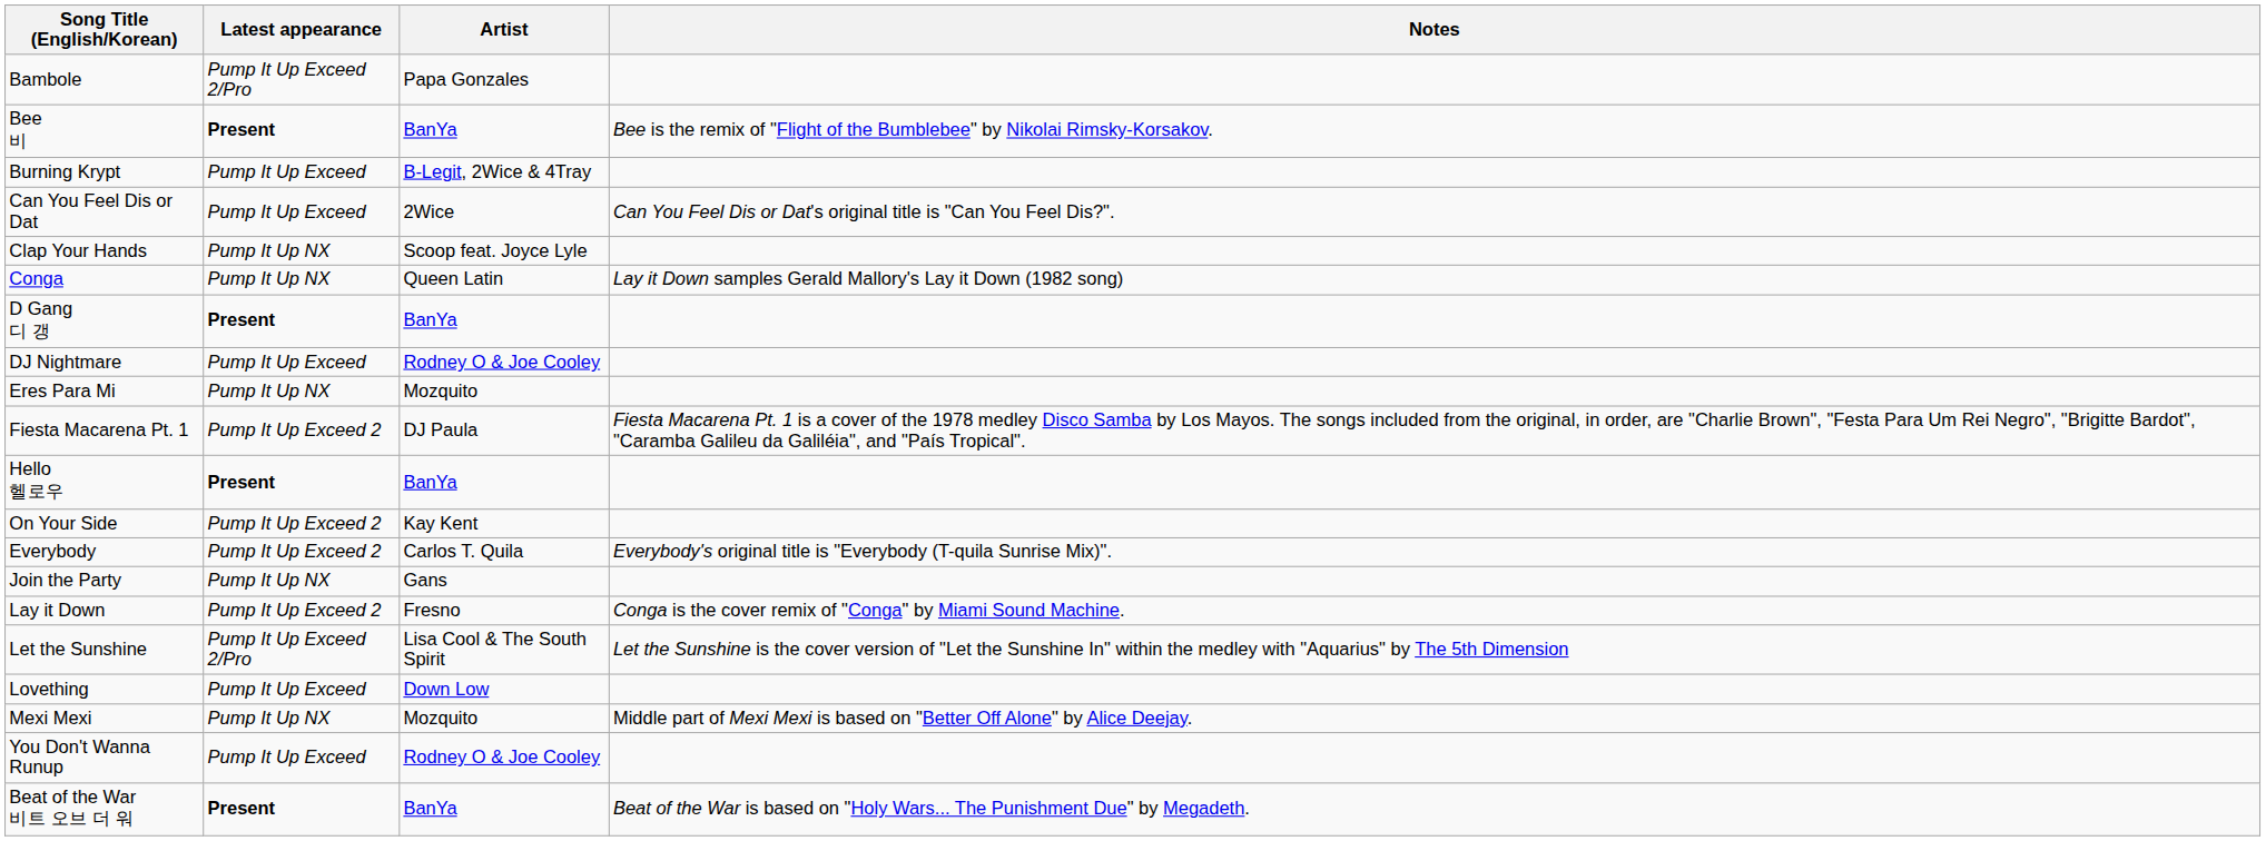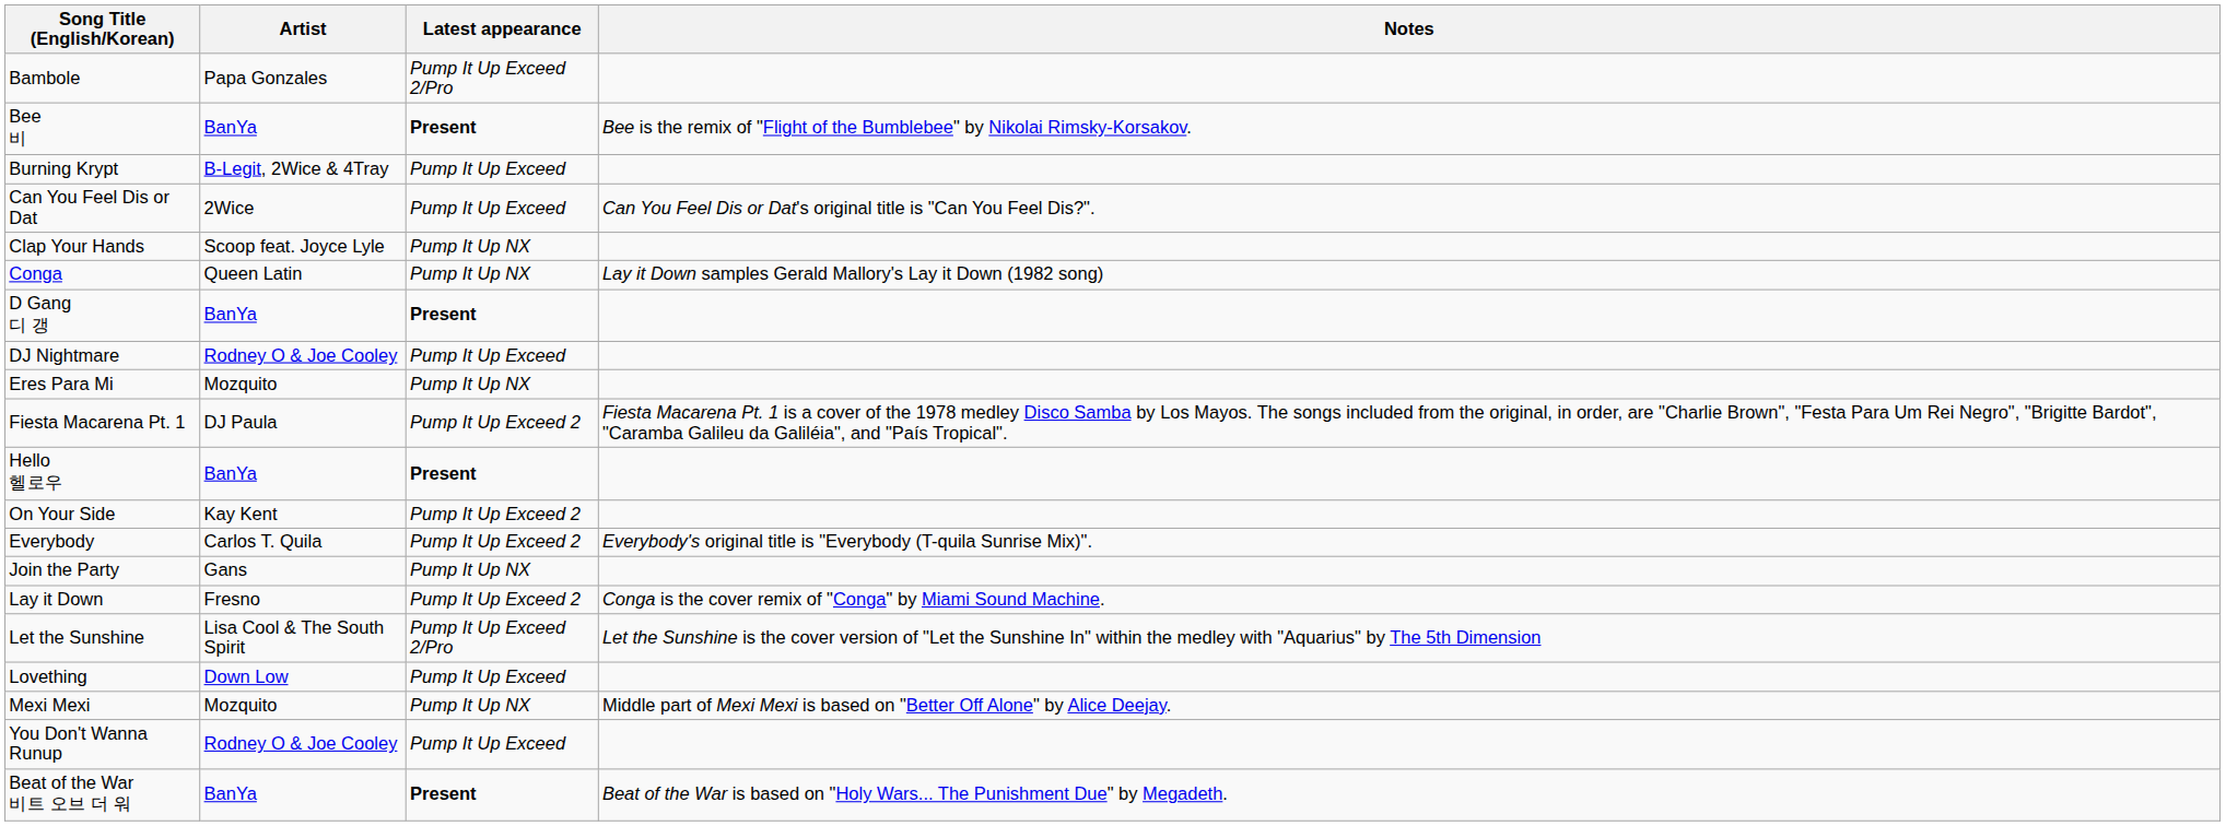columns swapped: Artist <-> Latest appearance
